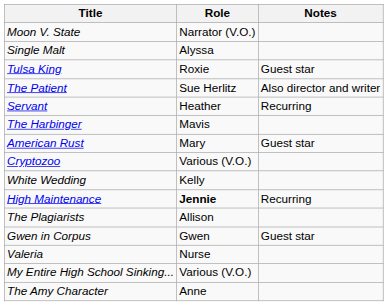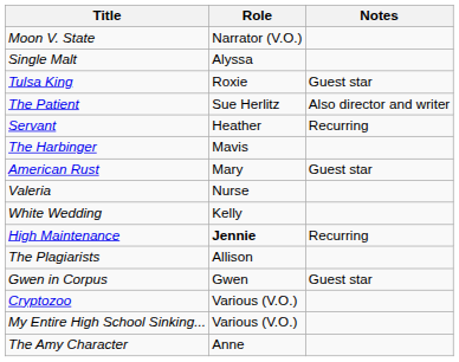rows swapped: Cryptozoo <-> Valeria
